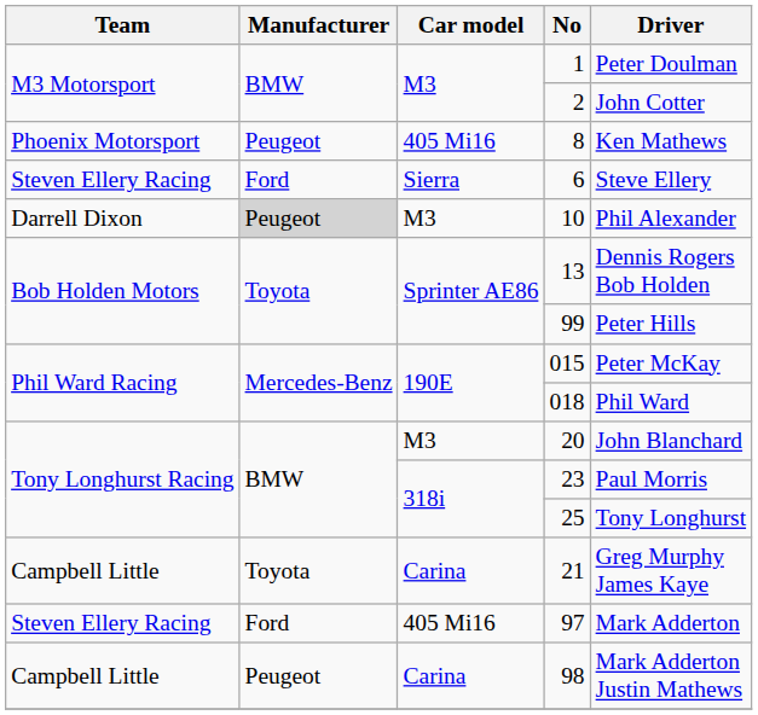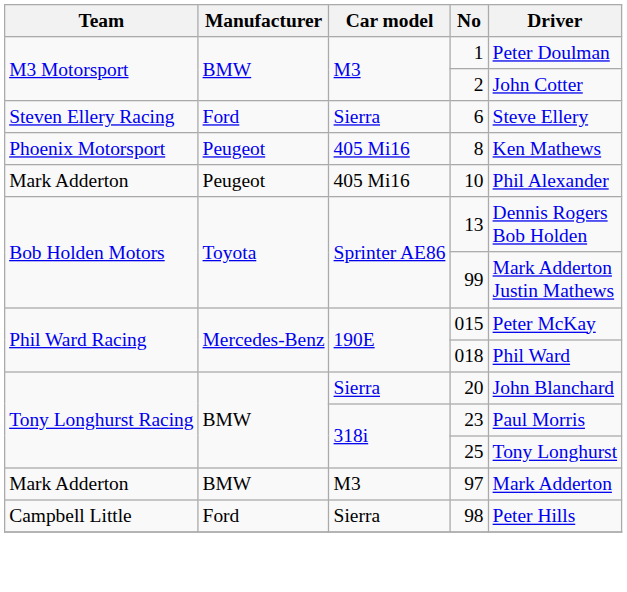rows swapped: 6 <-> 8
10 | Team: Darrell Dixon -> Mark Adderton
10 | Manufacturer: lightgrey background -> no background
10 | Car model: M3 -> 405 Mi16
99 | Driver: Peter Hills -> Mark Adderton Justin Mathews
20 | Car model: M3 -> Sierra
- row: Campbell Little | Toyota | Carina | 21 | Greg Murphy James Kaye
97 | Team: Steven Ellery Racing -> Mark Adderton
97 | Manufacturer: Ford -> BMW
97 | Car model: 405 Mi16 -> M3
98 | Manufacturer: Peugeot -> Ford
98 | Car model: Carina -> Sierra
98 | Driver: Mark Adderton Justin Mathews -> Peter Hills
